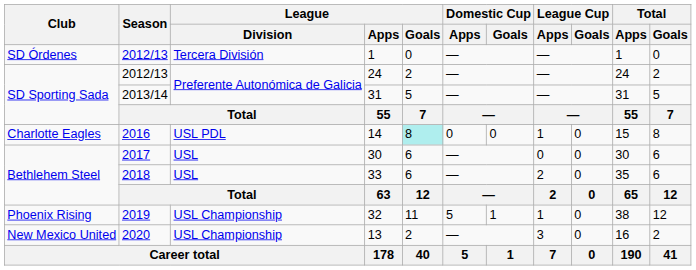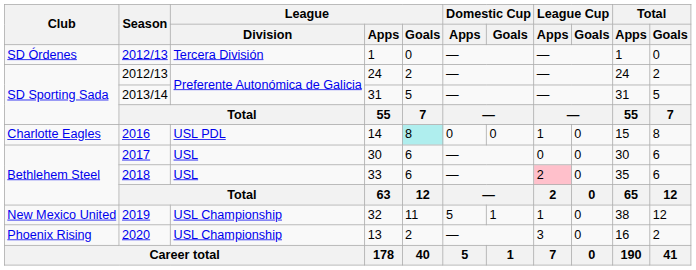33 | League Cup / Apps: no background -> pink background
32 | Club: Phoenix Rising -> New Mexico United
13 | Club: New Mexico United -> Phoenix Rising
